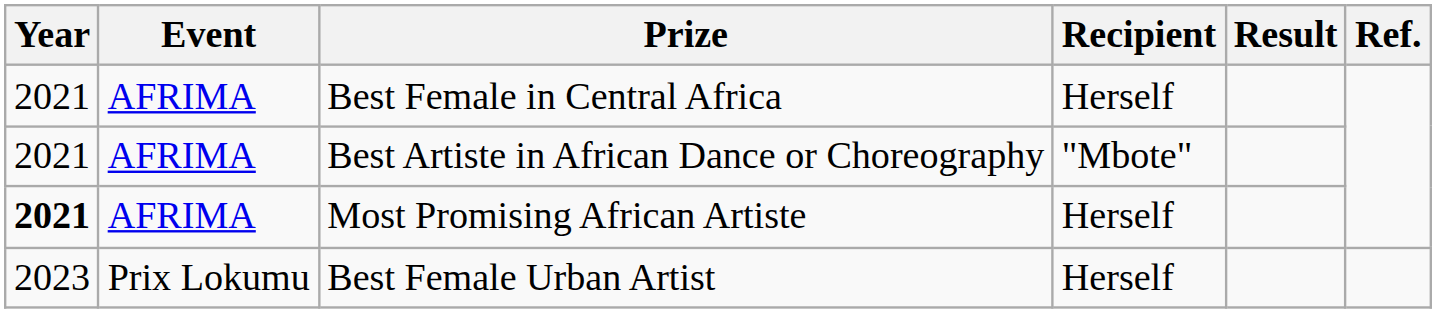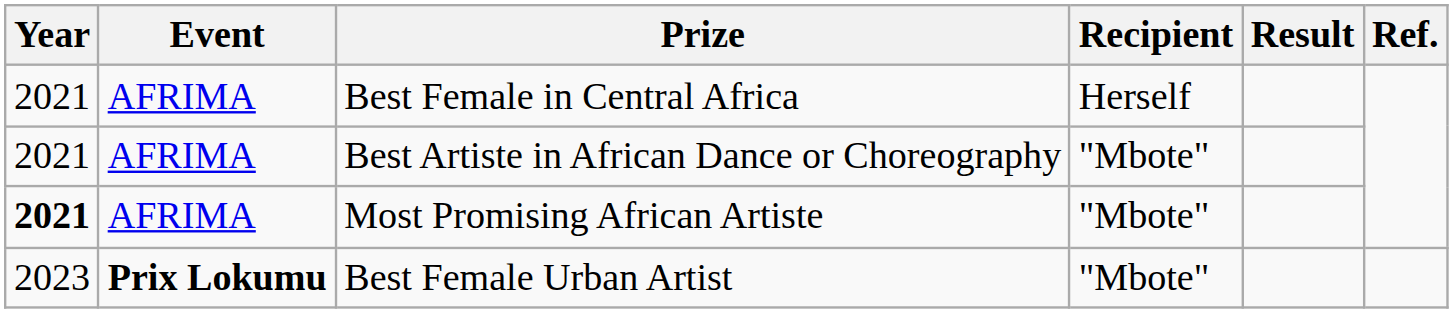Most Promising African Artiste | Recipient: Herself -> "Mbote"
Best Female Urban Artist | Event: normal -> bold
Best Female Urban Artist | Recipient: Herself -> "Mbote"
